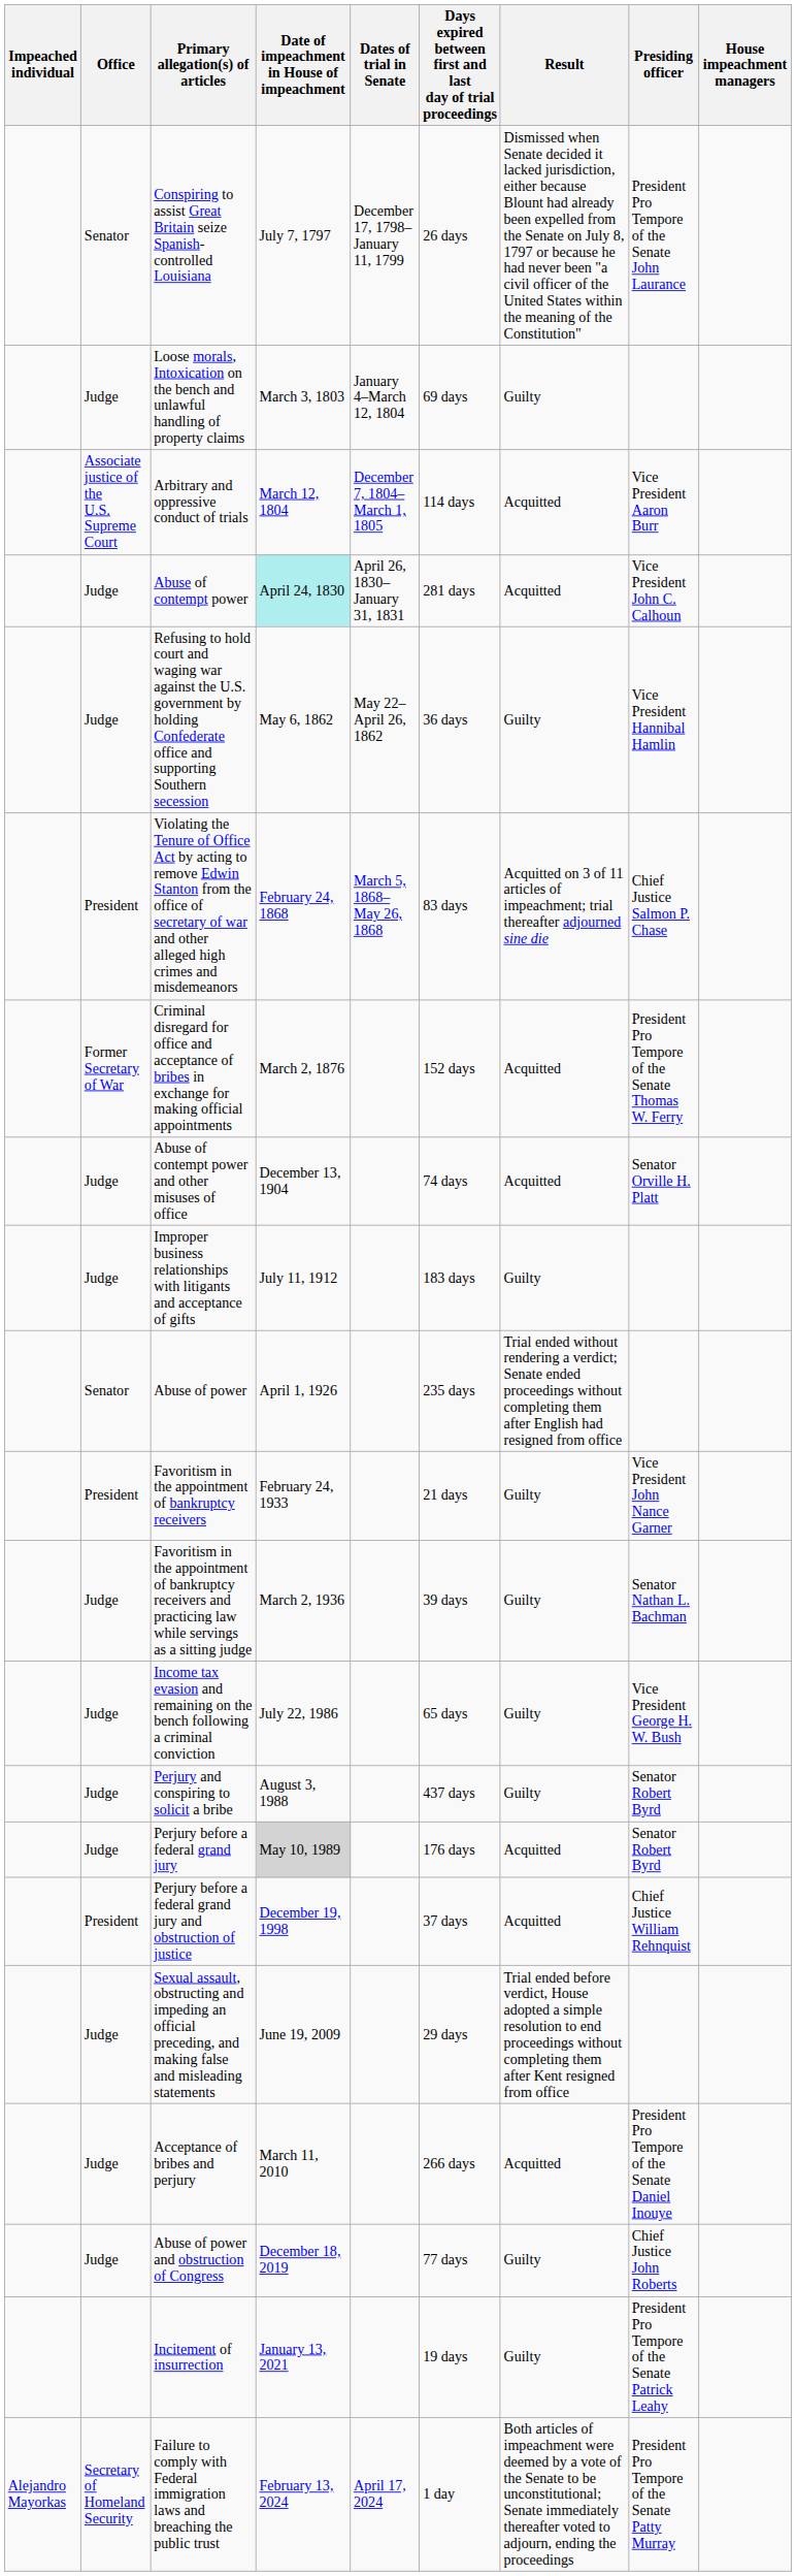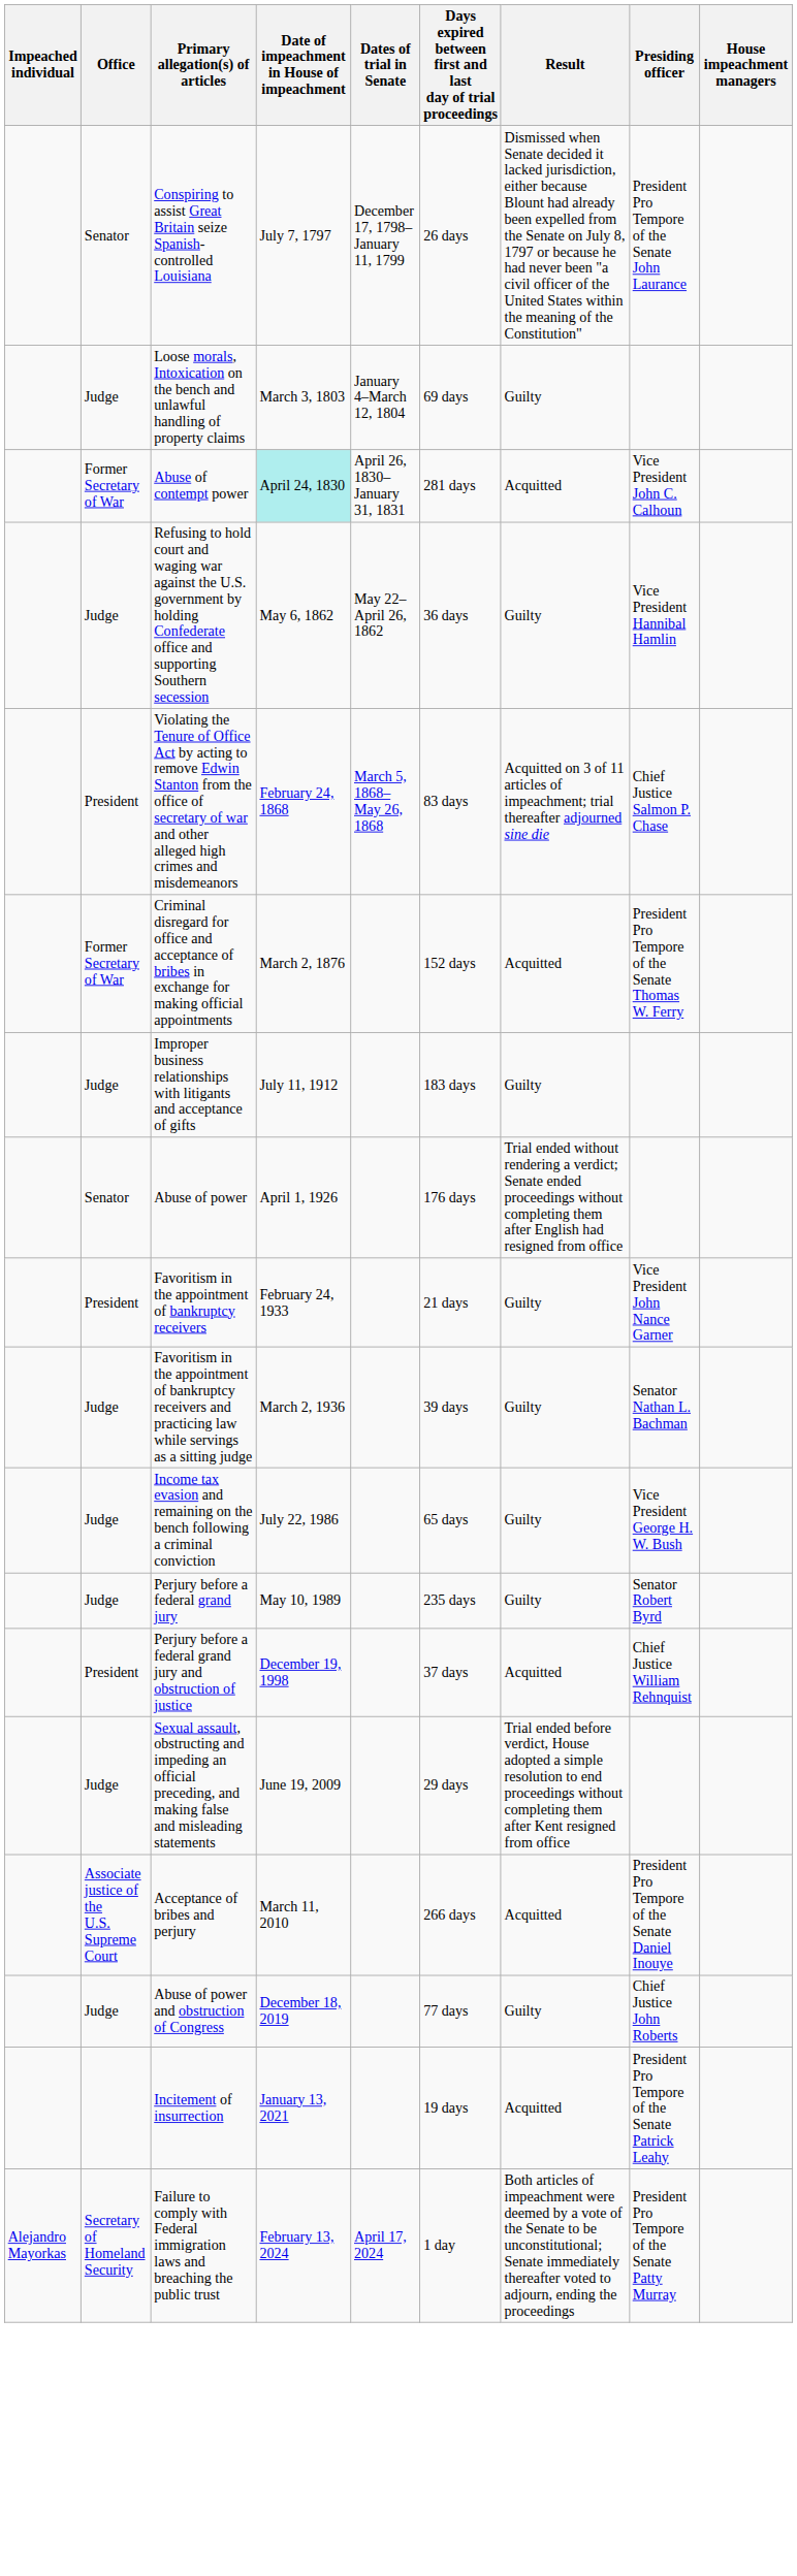- row: Associate justice of the U.S. Supreme Court | Arbitrary and oppressive conduct of trials | March 12, 1804 | December 7, 1804–March 1, 1805 | 114 days | Acquitted | Vice President Aaron Burr
Abuse of contempt power | Office: Judge -> Former Secretary of War
- row: Judge | Abuse of contempt power and other misuses of office | December 13, 1904 | 74 days | Acquitted | Senator Orville H. Platt
Abuse of power | Days expired between first and last day of trial proceedings: 235 days -> 176 days
- row: Judge | Perjury and conspiring to solicit a bribe | August 3, 1988 | 437 days | Guilty | Senator Robert Byrd
Perjury before a federal grand jury | Date of impeachment in House of impeachment: lightgrey background -> no background
Perjury before a federal grand jury | Days expired between first and last day of trial proceedings: 176 days -> 235 days
Perjury before a federal grand jury | Result: Acquitted -> Guilty
Acceptance of bribes and perjury | Office: Judge -> Associate justice of the U.S. Supreme Court
Incitement of insurrection | Result: Guilty -> Acquitted
